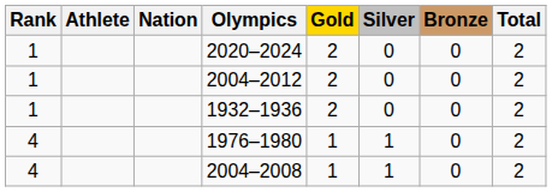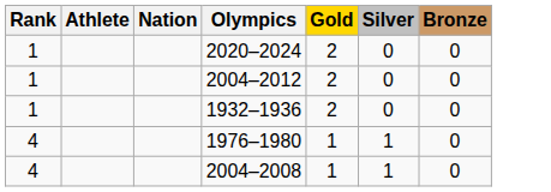- column: Total | 2 | 2 | 2 | 2 | 2
